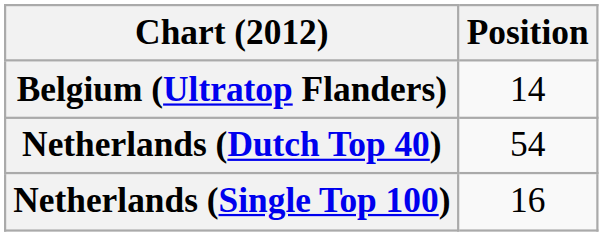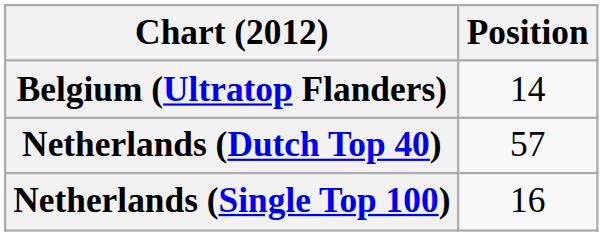Netherlands (Dutch Top 40) | Position: 54 -> 57
